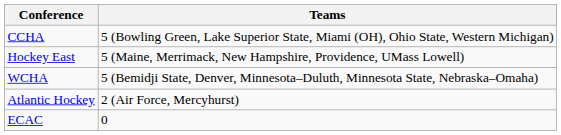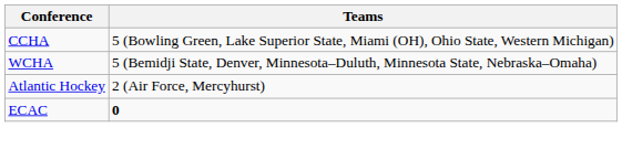- row: Hockey East | 5 (Maine, Merrimack, New Hampshire, Providence, UMass Lowell)
ECAC | Teams: normal -> bold
